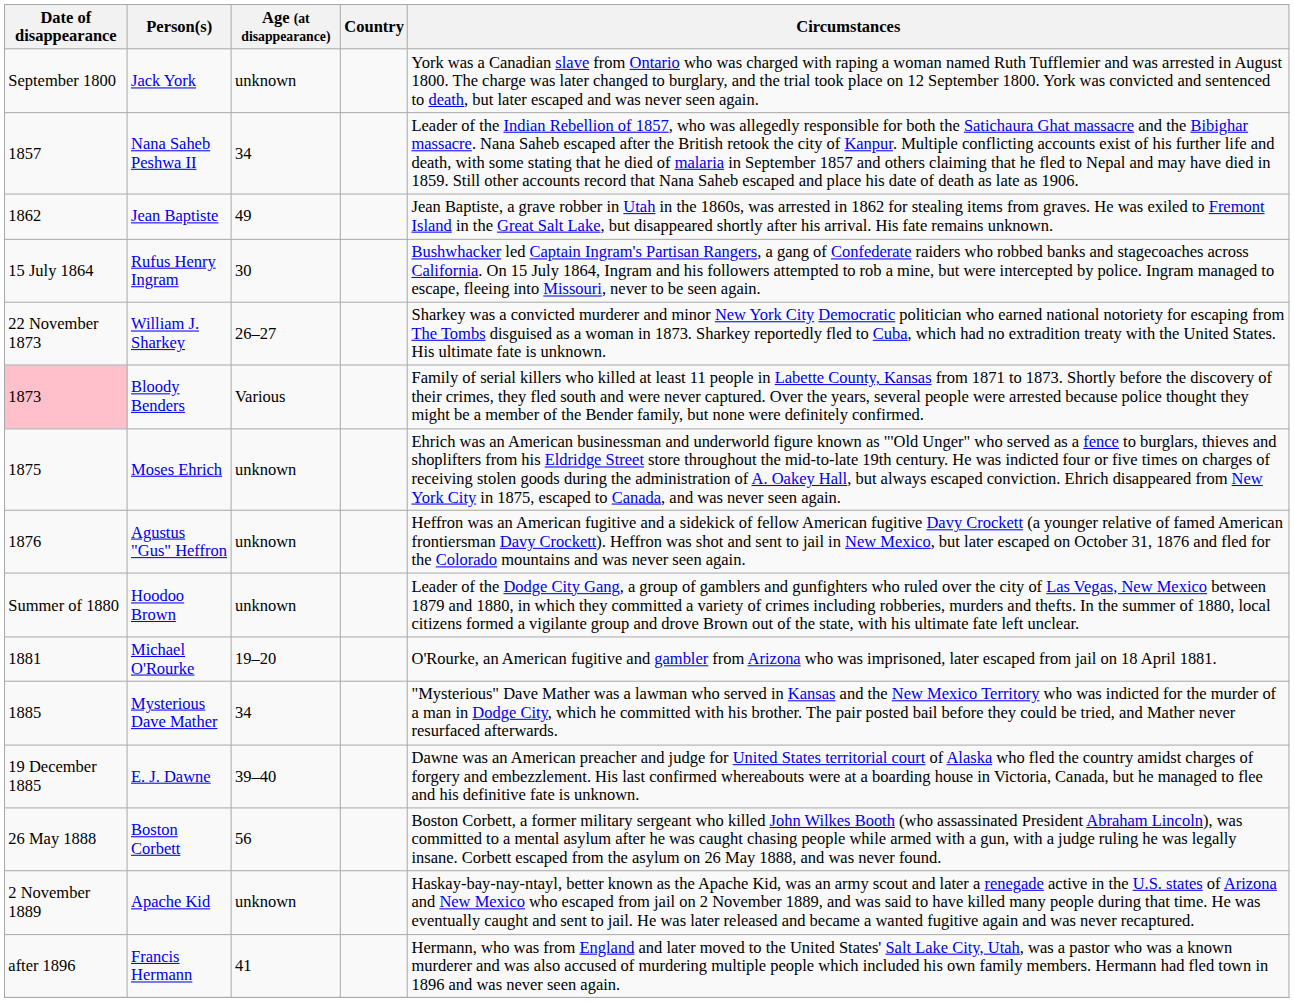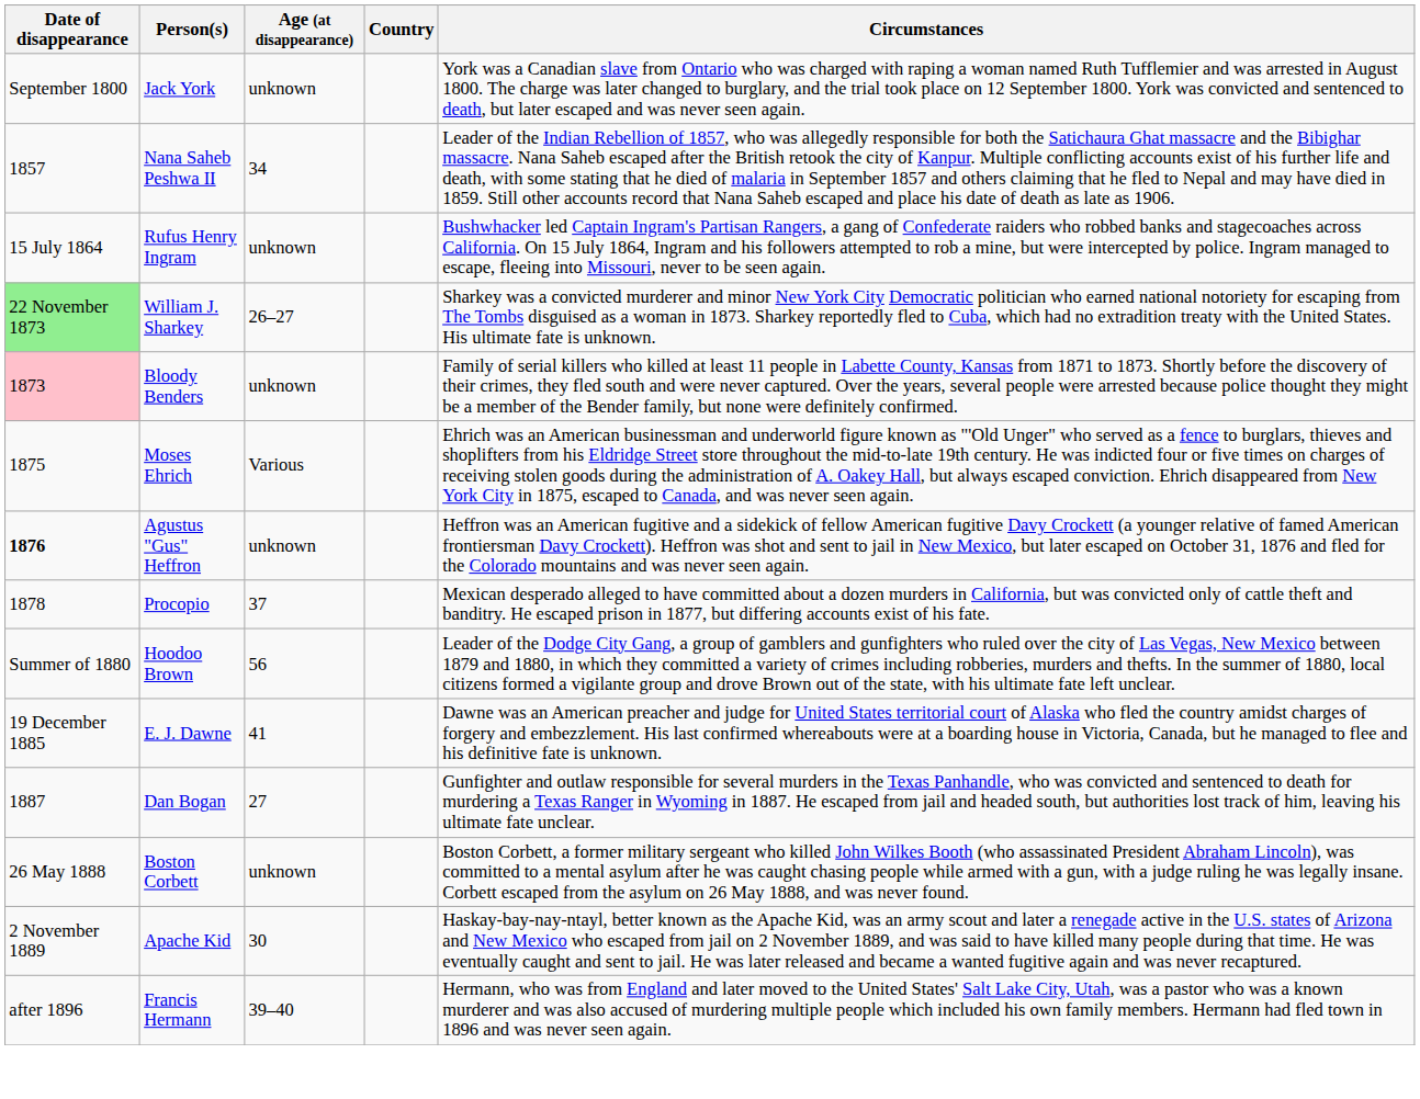- row: 1862 | Jean Baptiste | 49 | Jean Baptiste, a grave robber in Utah in the 1860s, was arrested in 1862 for stealing items from graves. He was exiled to Fremont Island in the Great Salt Lake, but disappeared shortly after his arrival. His fate remains unknown.
Rufus Henry Ingram | Age (at disappearance): 30 -> unknown
William J. Sharkey | Date of disappearance: no background -> lightgreen background
Bloody Benders | Age (at disappearance): Various -> unknown
Moses Ehrich | Age (at disappearance): unknown -> Various
Agustus "Gus" Heffron | Date of disappearance: normal -> bold
+ row: 1878 | Procopio | 37 | Mexican desperado alleged to have committed about a dozen murders in California, but was convicted only of cattle theft and banditry. He escaped prison in 1877, but differing accounts exist of his fate.
Hoodoo Brown | Age (at disappearance): unknown -> 56
- row: 1881 | Michael O'Rourke | 19–20 | O'Rourke, an American fugitive and gambler from Arizona who was imprisoned, later escaped from jail on 18 April 1881.
- row: 1885 | Mysterious Dave Mather | 34 | "Mysterious" Dave Mather was a lawman who served in Kansas and the New Mexico Territory who was indicted for the murder of a man in Dodge City, which he committed with his brother. The pair posted bail before they could be tried, and Mather never resurfaced afterwards.
E. J. Dawne | Age (at disappearance): 39–40 -> 41
+ row: 1887 | Dan Bogan | 27 | Gunfighter and outlaw responsible for several murders in the Texas Panhandle, who was convicted and sentenced to death for murdering a Texas Ranger in Wyoming in 1887. He escaped from jail and headed south, but authorities lost track of him, leaving his ultimate fate unclear.
Boston Corbett | Age (at disappearance): 56 -> unknown
Apache Kid | Age (at disappearance): unknown -> 30
Francis Hermann | Age (at disappearance): 41 -> 39–40
